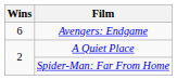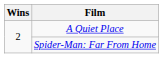- row: 6 | Avengers: Endgame
